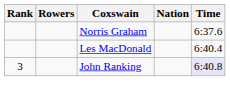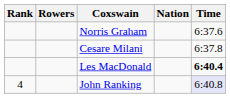+ row: Cesare Milani | 6:37.8
Les MacDonald | Time: normal -> bold
John Ranking | Rank: 3 -> 4
